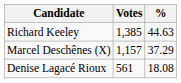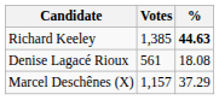Richard Keeley | %: normal -> bold
rows swapped: Marcel Deschênes (X) <-> Denise Lagacé Rioux
